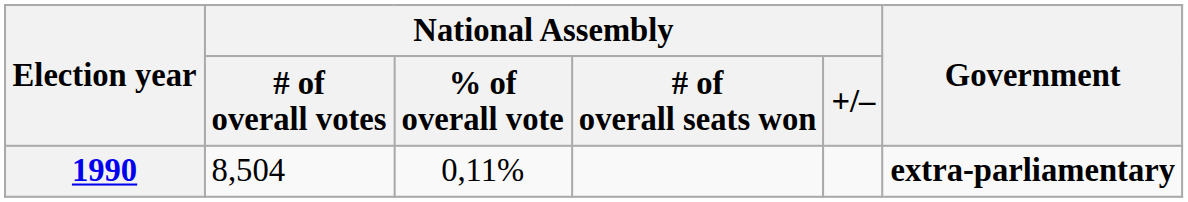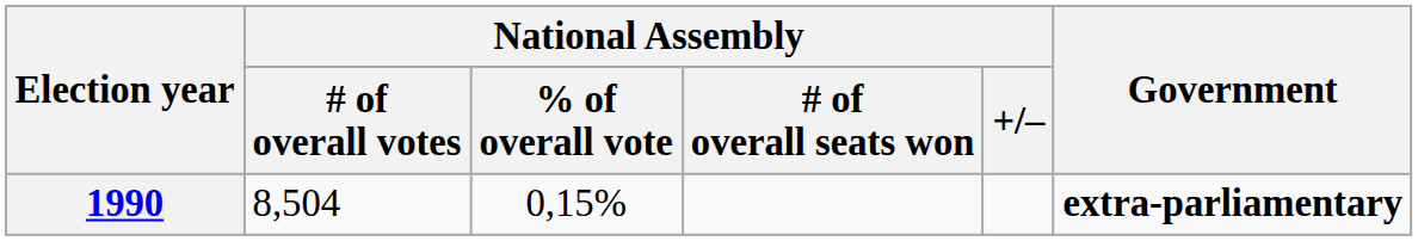1990 | National Assembly / % of overall vote: 0,11% -> 0,15%
